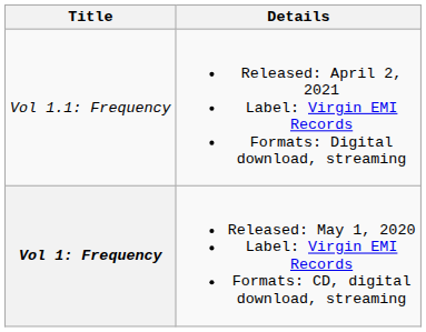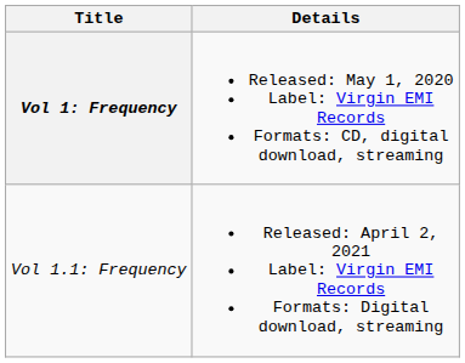rows swapped: Vol 1: Frequency <-> Vol 1.1: Frequency
